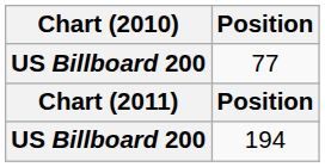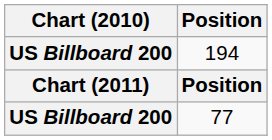rows swapped: 77 <-> 194
